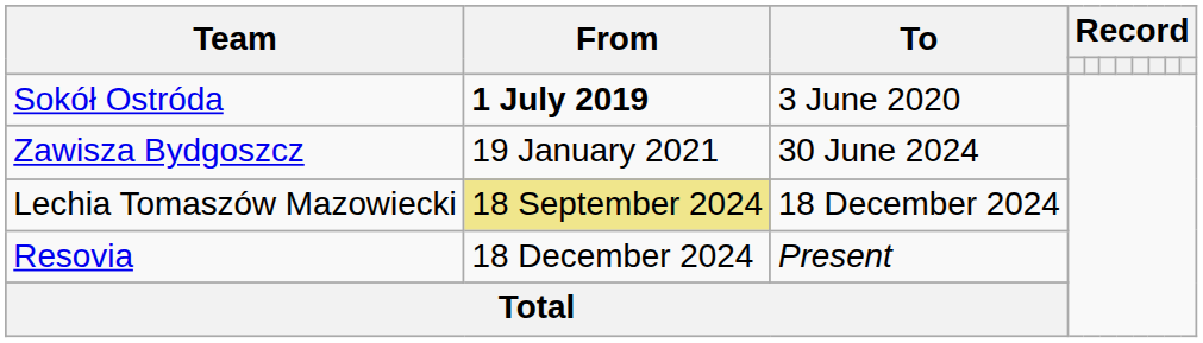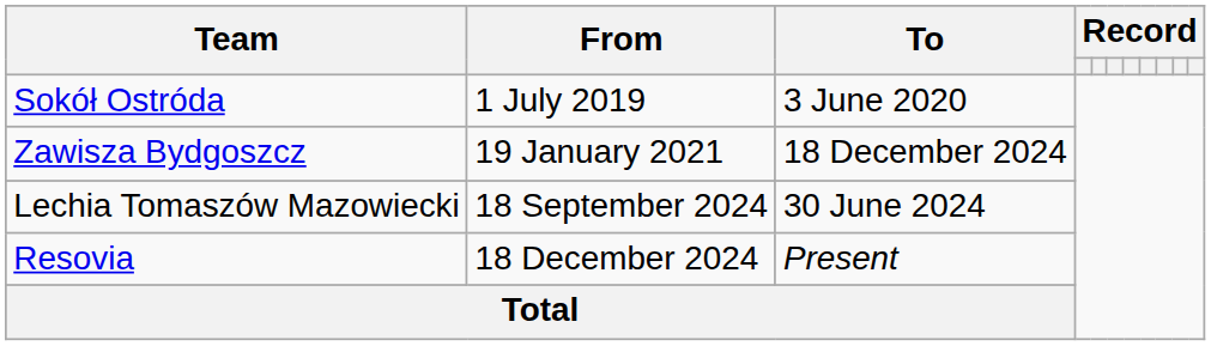Sokół Ostróda | From: bold -> normal
Zawisza Bydgoszcz | To: 30 June 2024 -> 18 December 2024
Lechia Tomaszów Mazowiecki | From: khaki background -> no background
Lechia Tomaszów Mazowiecki | To: 18 December 2024 -> 30 June 2024
